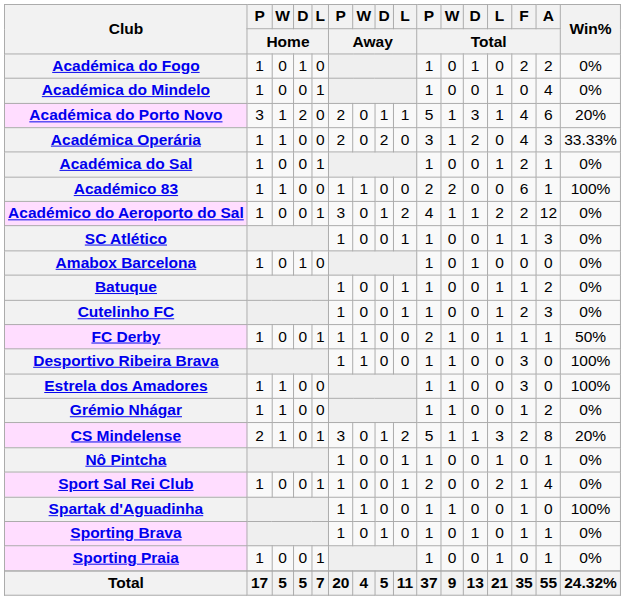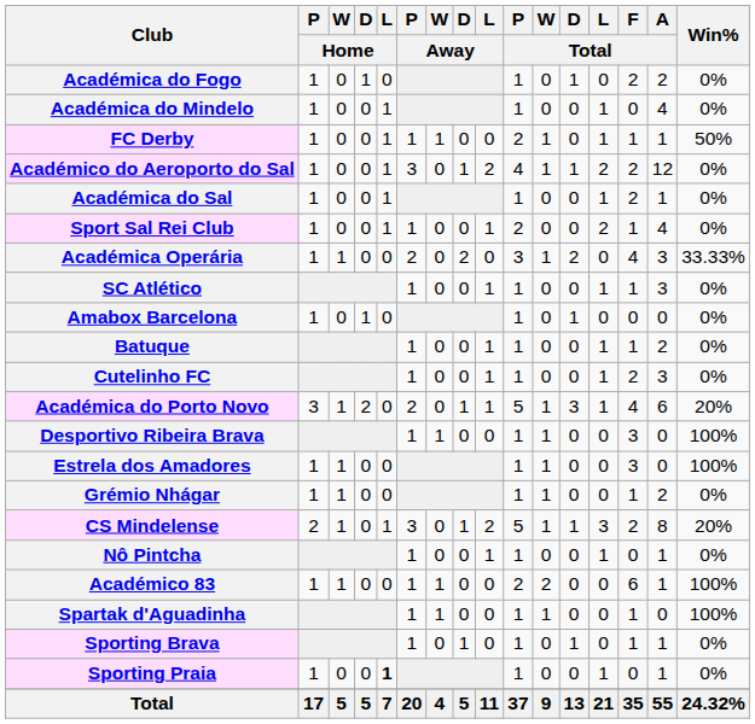rows swapped: Académica do Porto Novo <-> FC Derby
rows swapped: Académica Operária <-> Académico do Aeroporto do Sal
rows swapped: Académico 83 <-> Sport Sal Rei Club
Sporting Praia | L / Home: normal -> bold
